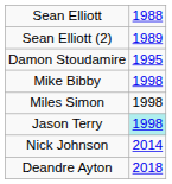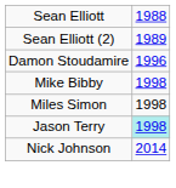Damon Stoudamire | column 2: 1995 -> 1996
- row: Deandre Ayton | 2018
